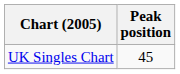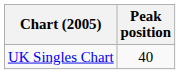UK Singles Chart | Peak position: 45 -> 40
